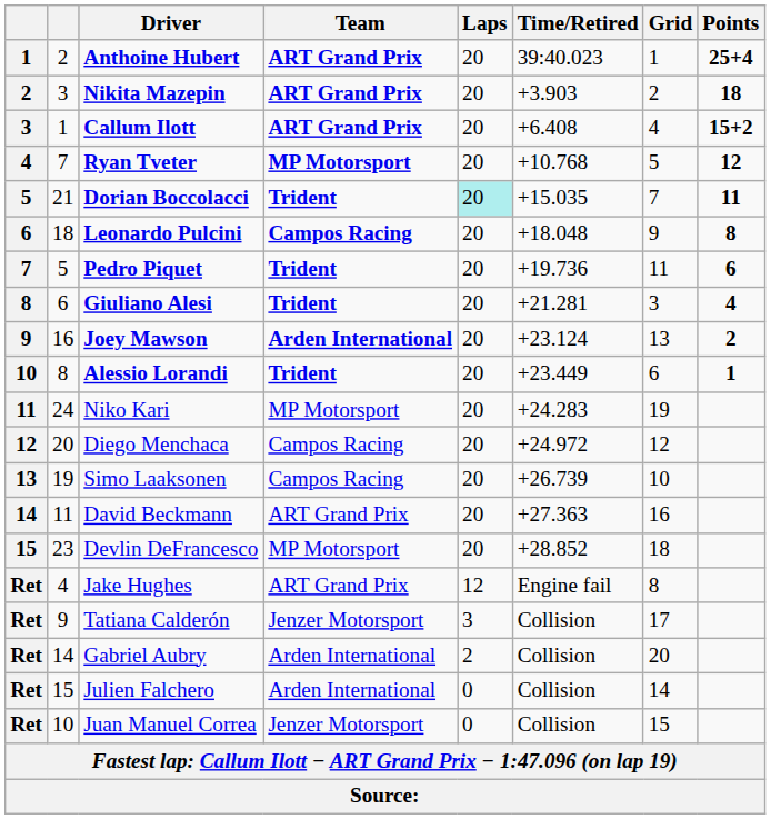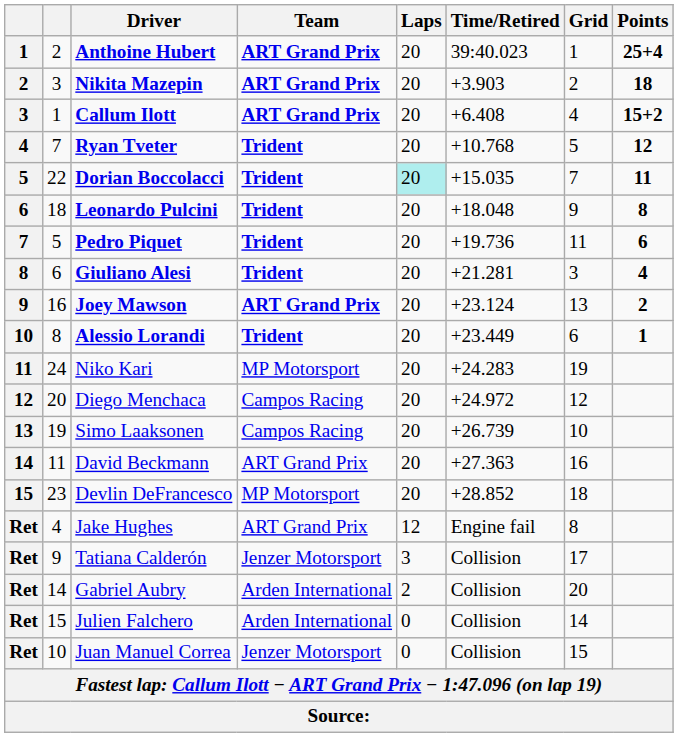Ryan Tveter | Team: MP Motorsport -> Trident
Dorian Boccolacci | column 2: 21 -> 22
Leonardo Pulcini | Team: Campos Racing -> Trident
Joey Mawson | Team: Arden International -> ART Grand Prix
